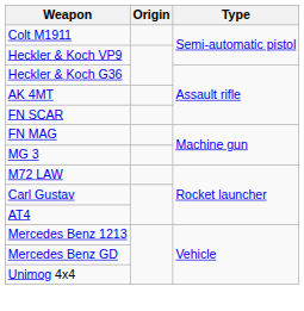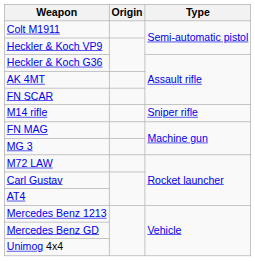+ row: M14 rifle | Sniper rifle
